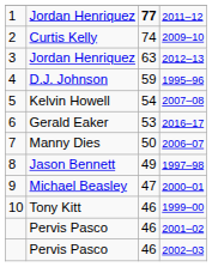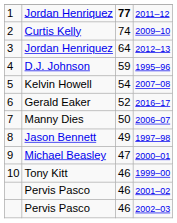2012–13 | column 3: 63 -> 64
2016–17 | column 3: 53 -> 52
